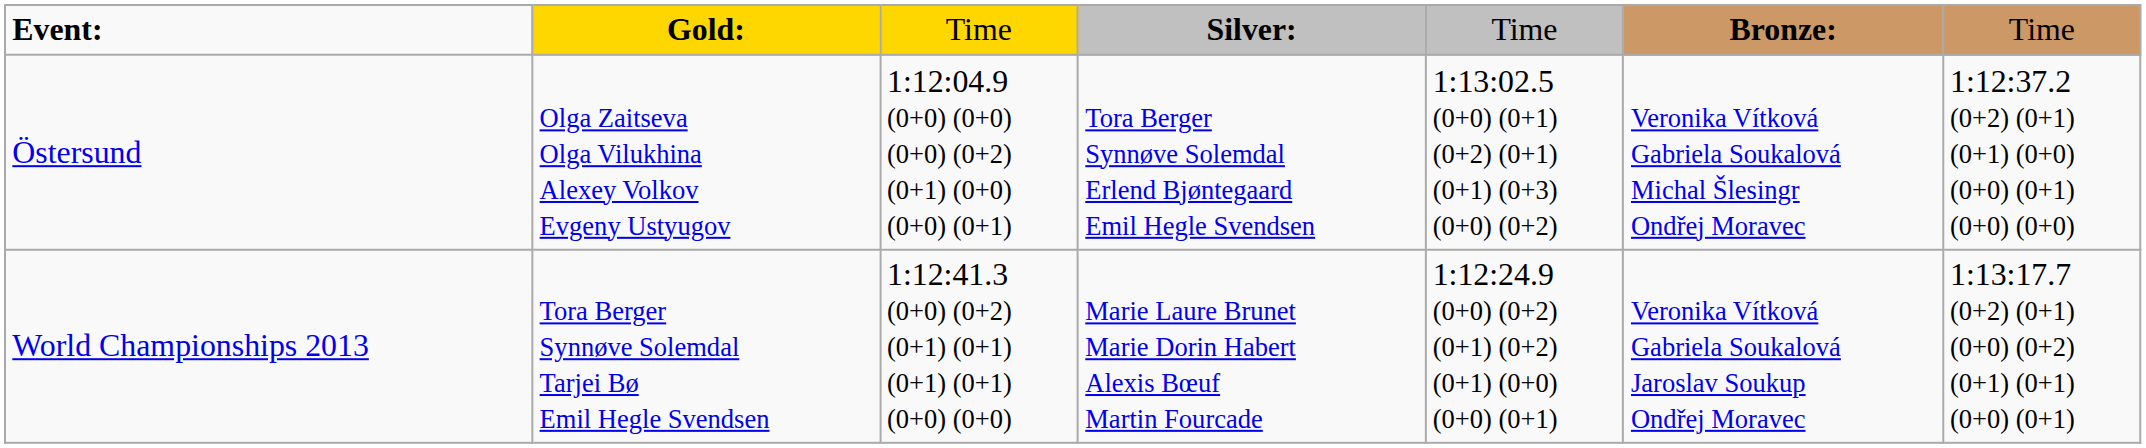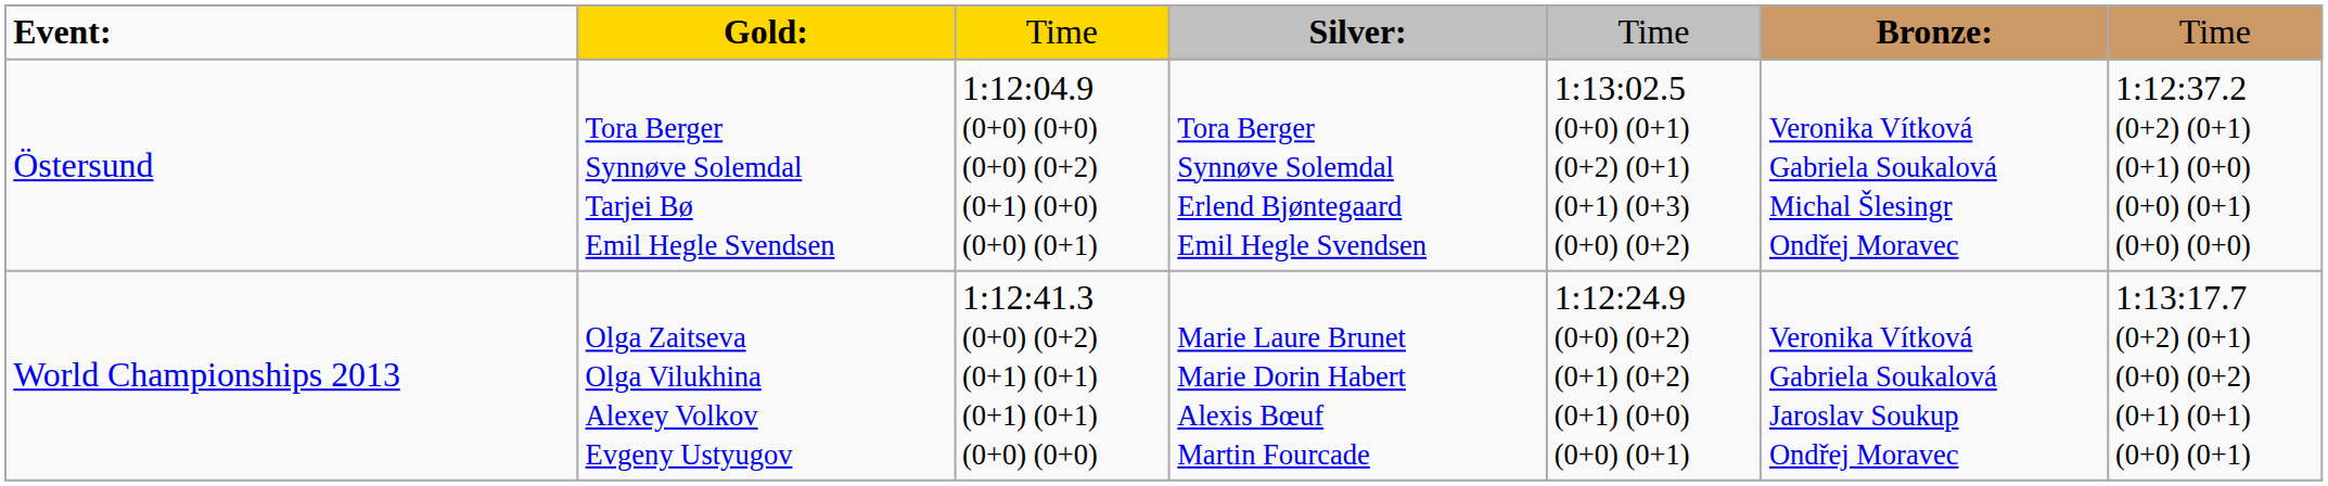Östersund | column 2: Olga Zaitseva Olga Vilukhina Alexey Volkov Evgeny Ustyugov -> Tora Berger Synnøve Solemdal Tarjei Bø Emil Hegle Svendsen
World Championships 2013 | column 2: Tora Berger Synnøve Solemdal Tarjei Bø Emil Hegle Svendsen -> Olga Zaitseva Olga Vilukhina Alexey Volkov Evgeny Ustyugov
